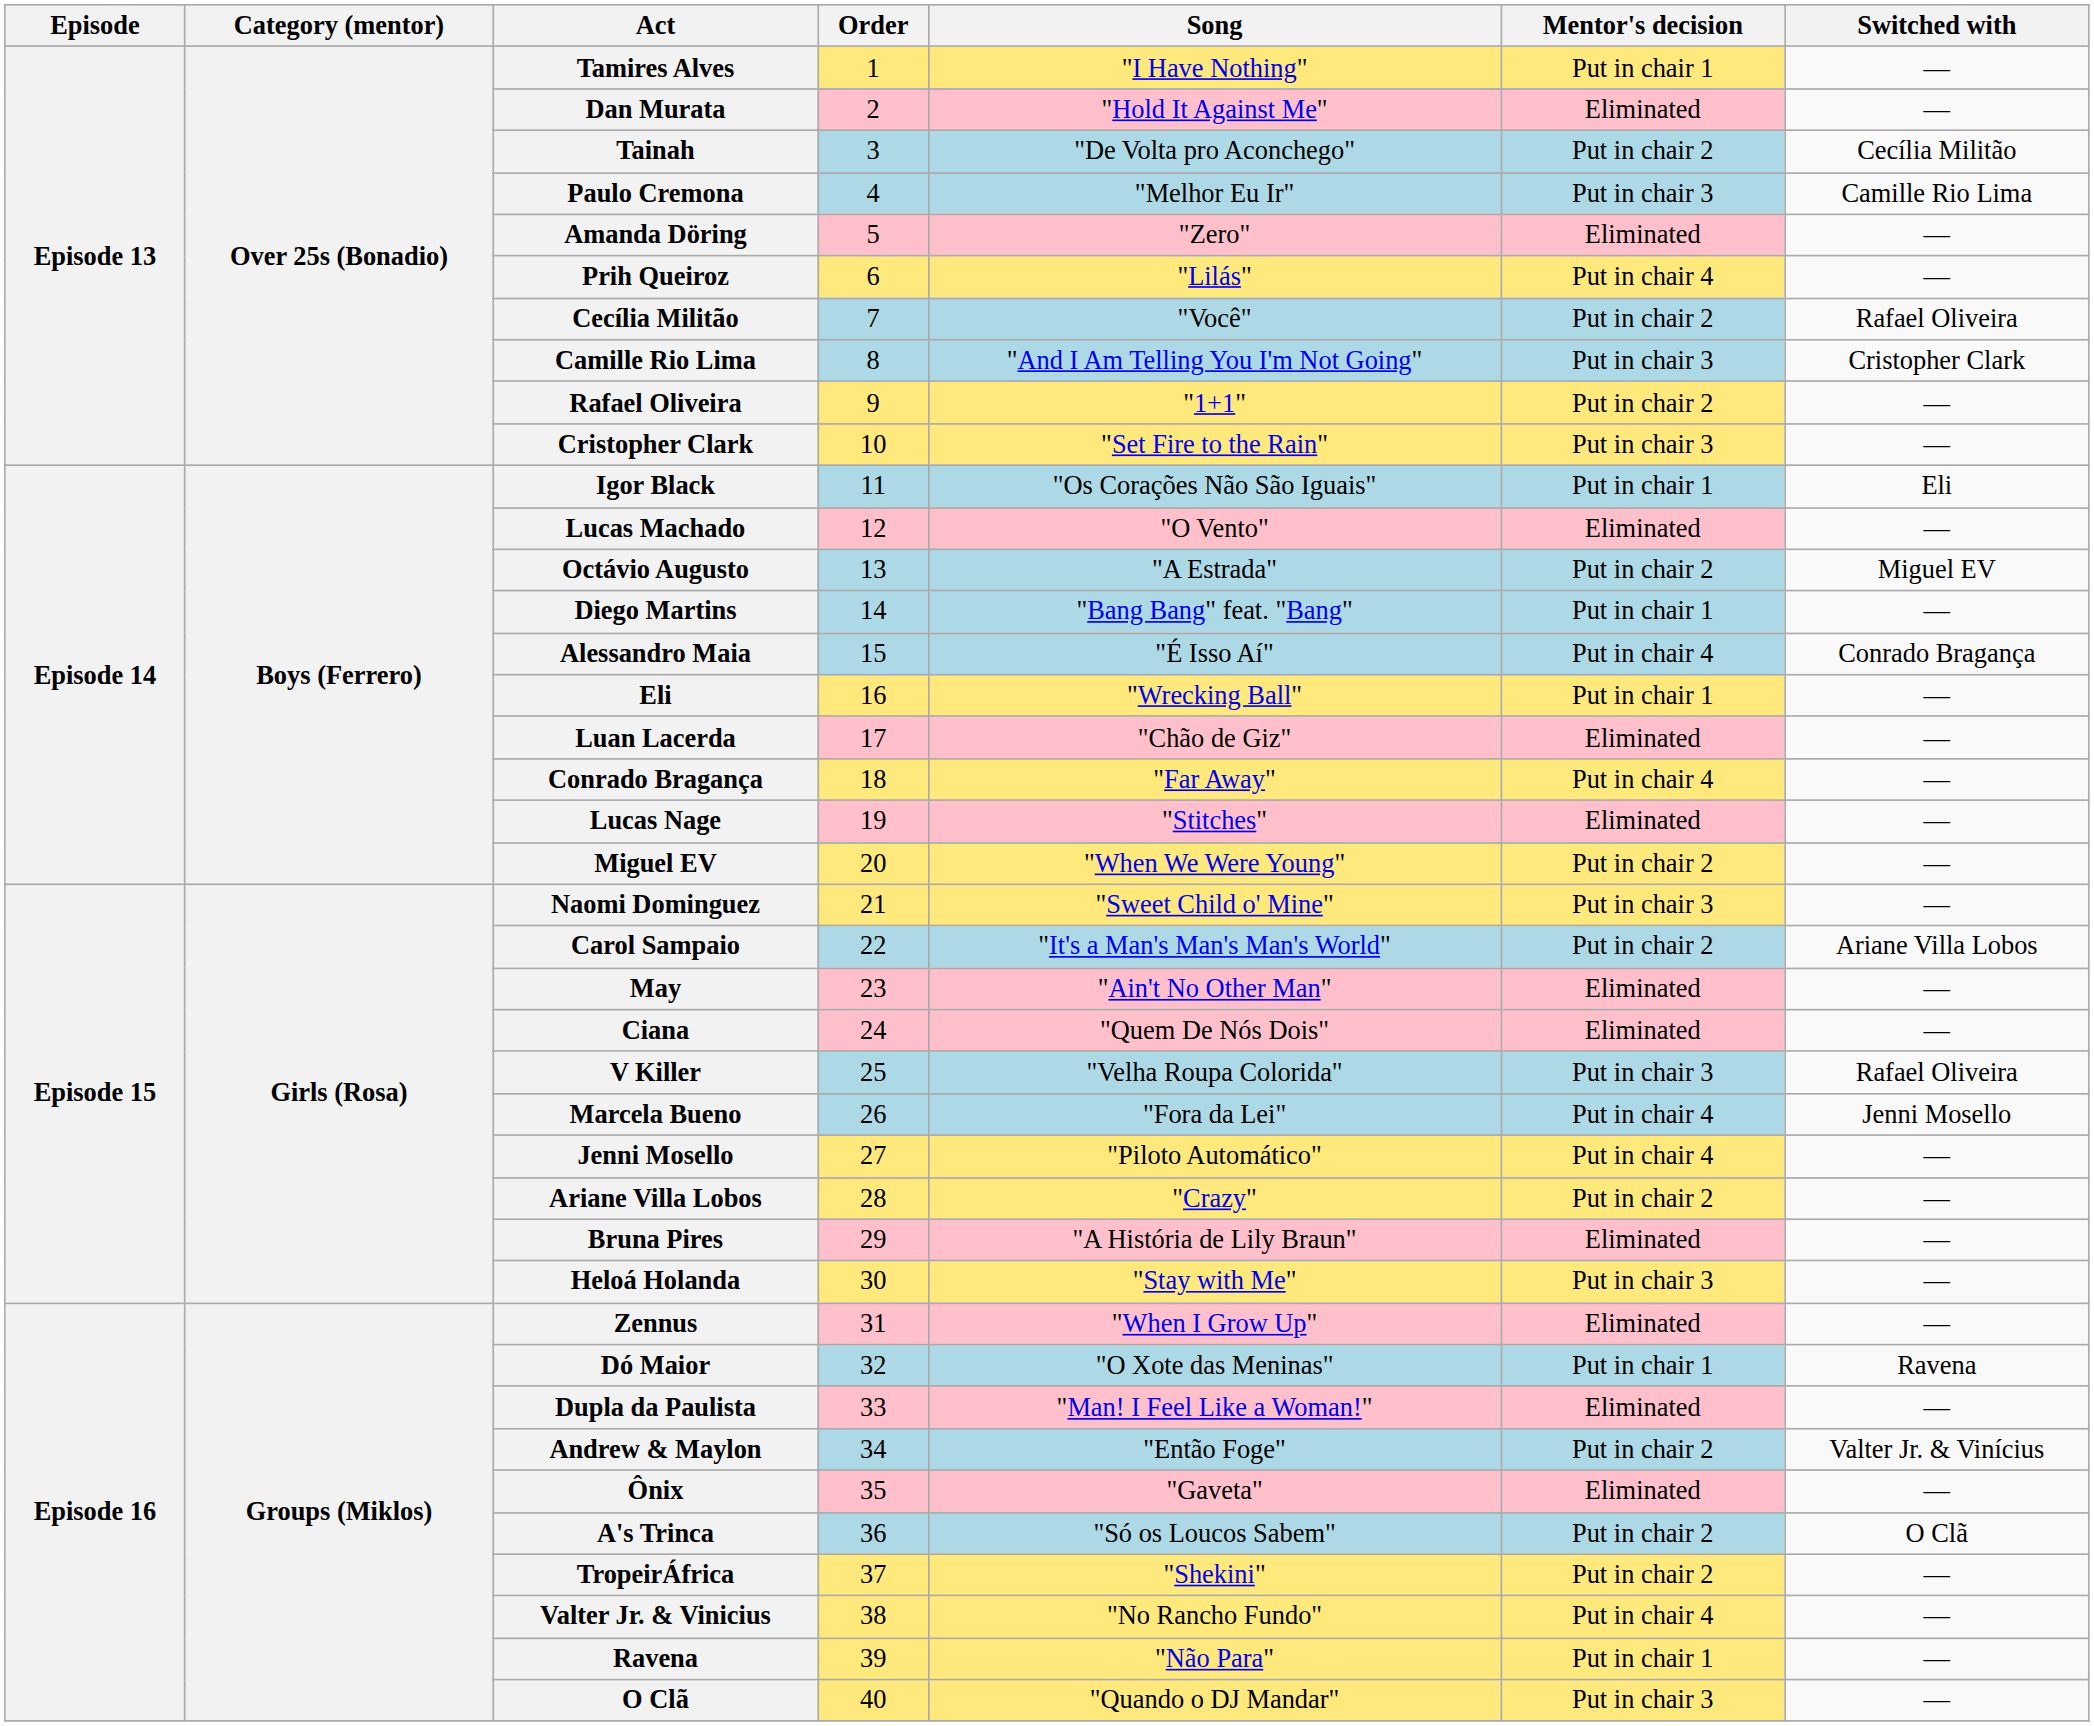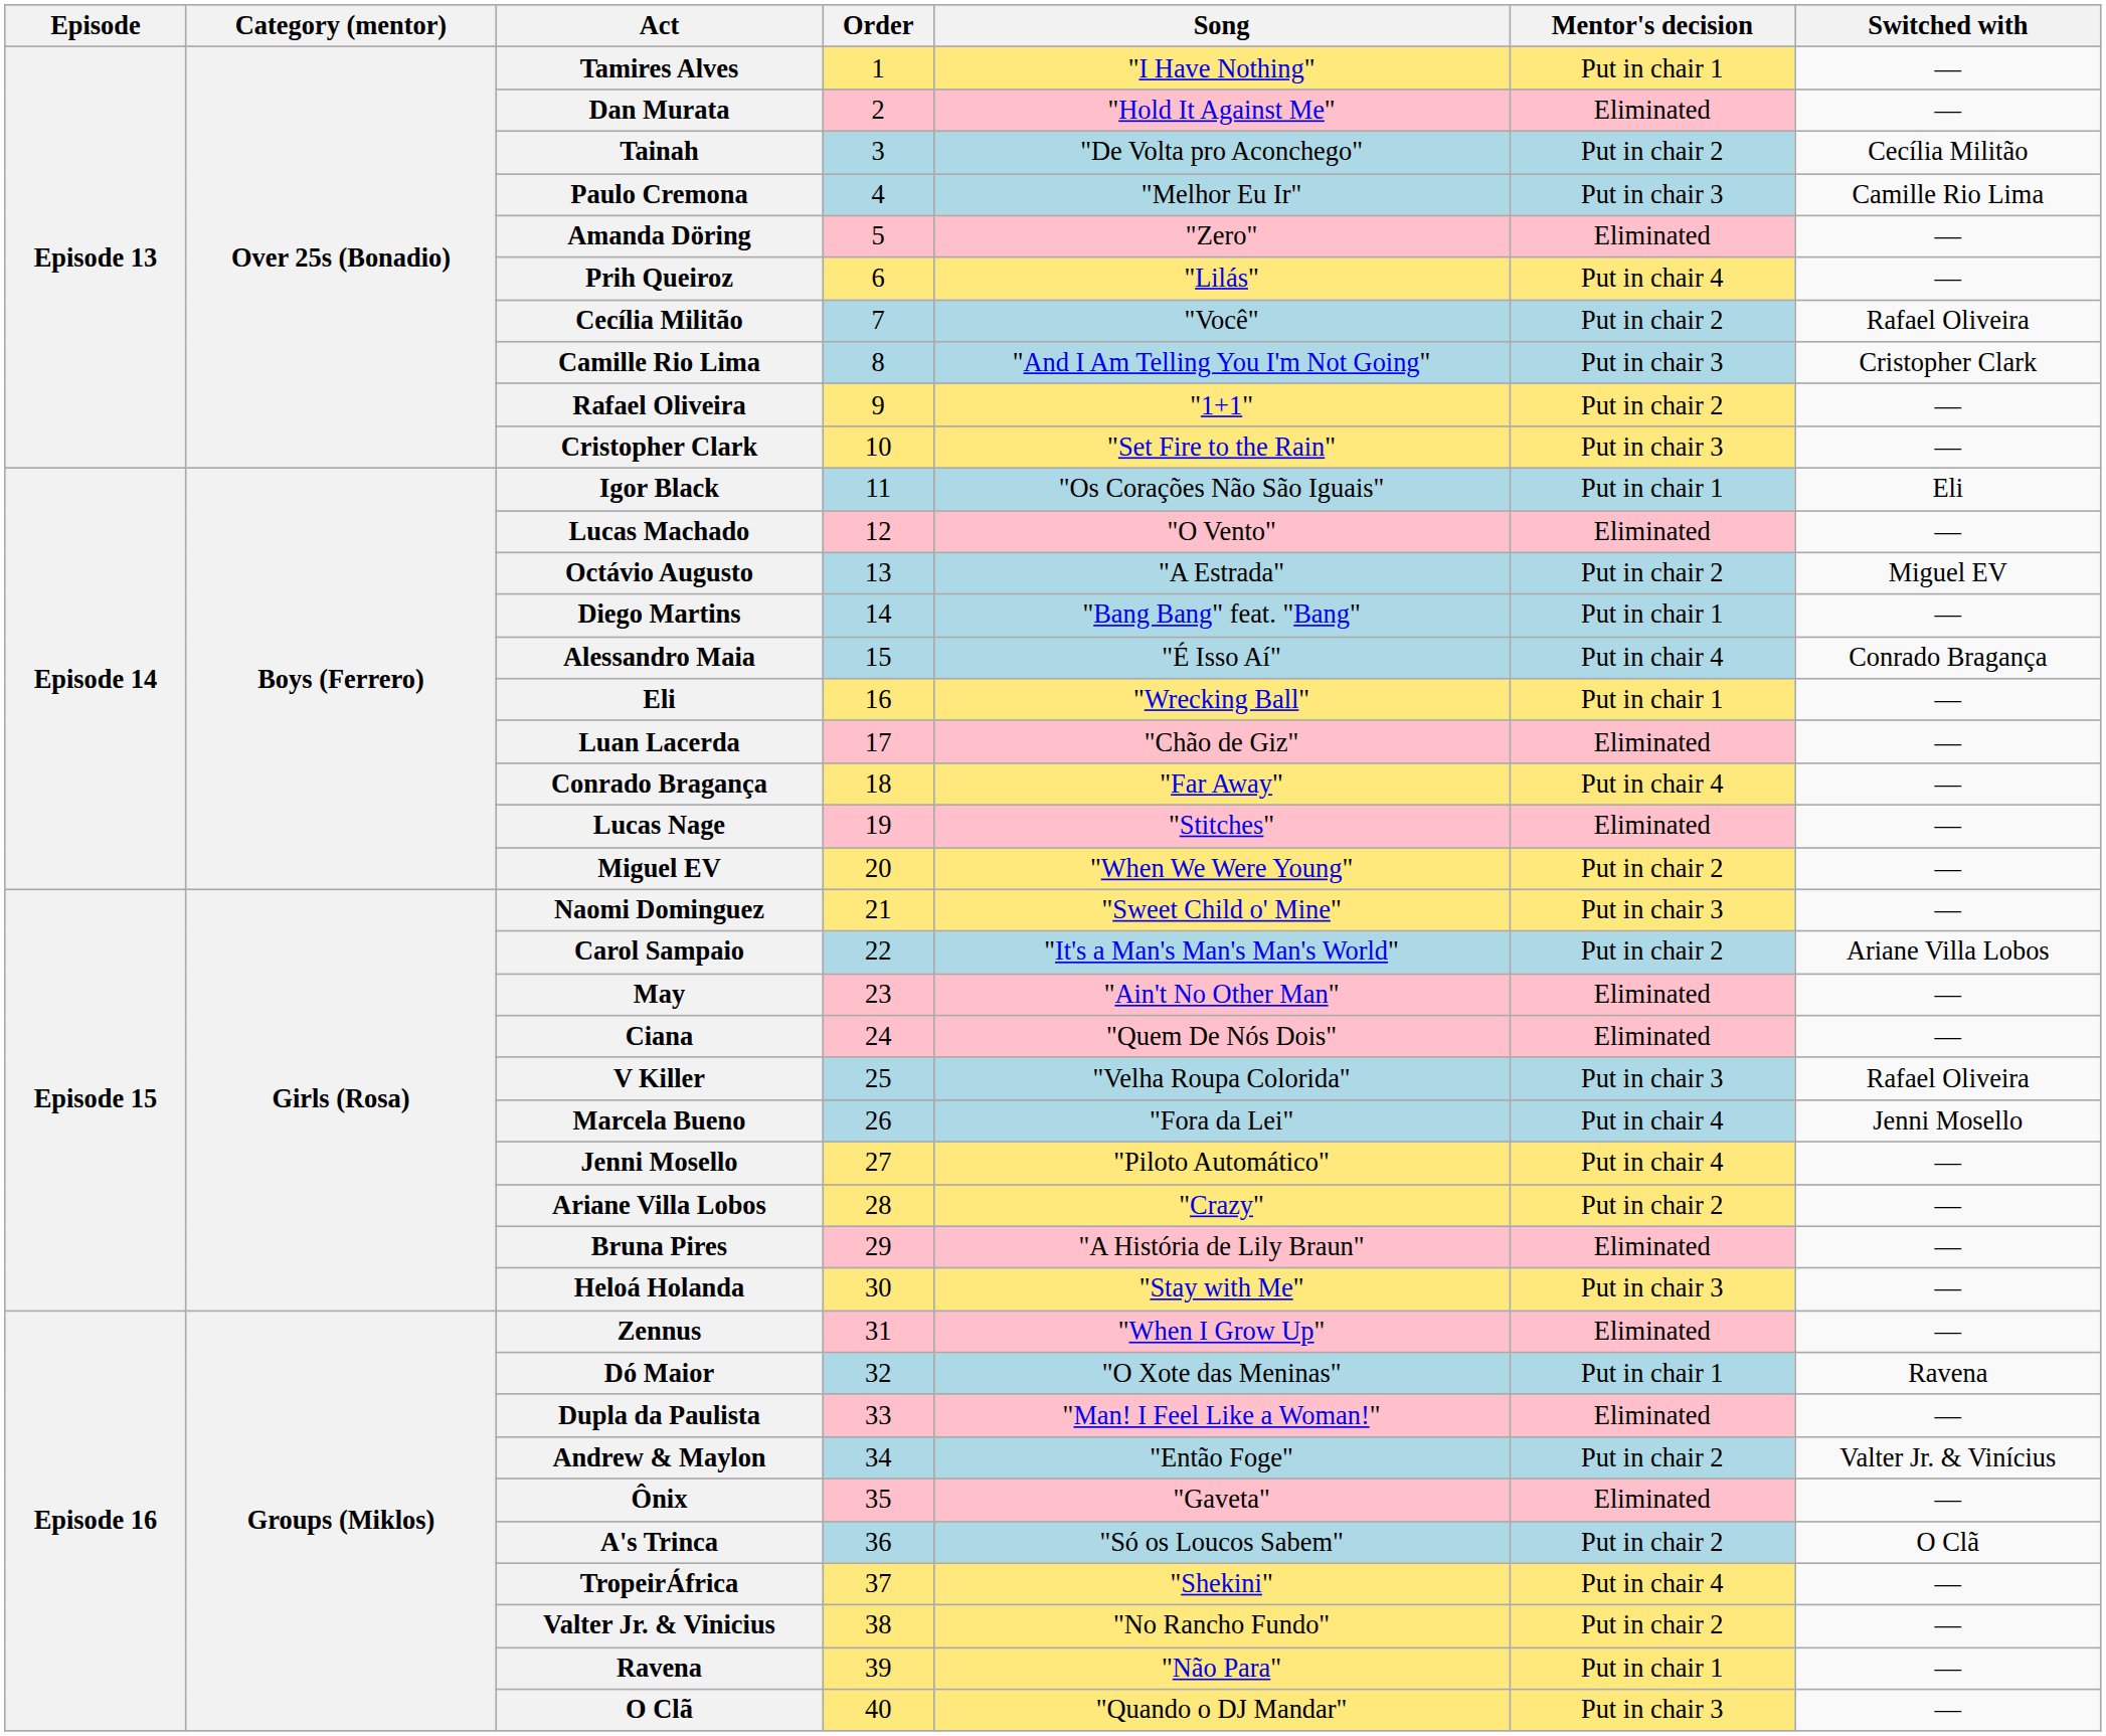TropeirÁfrica | Mentor's decision: Put in chair 2 -> Put in chair 4
Valter Jr. & Vinicius | Mentor's decision: Put in chair 4 -> Put in chair 2
